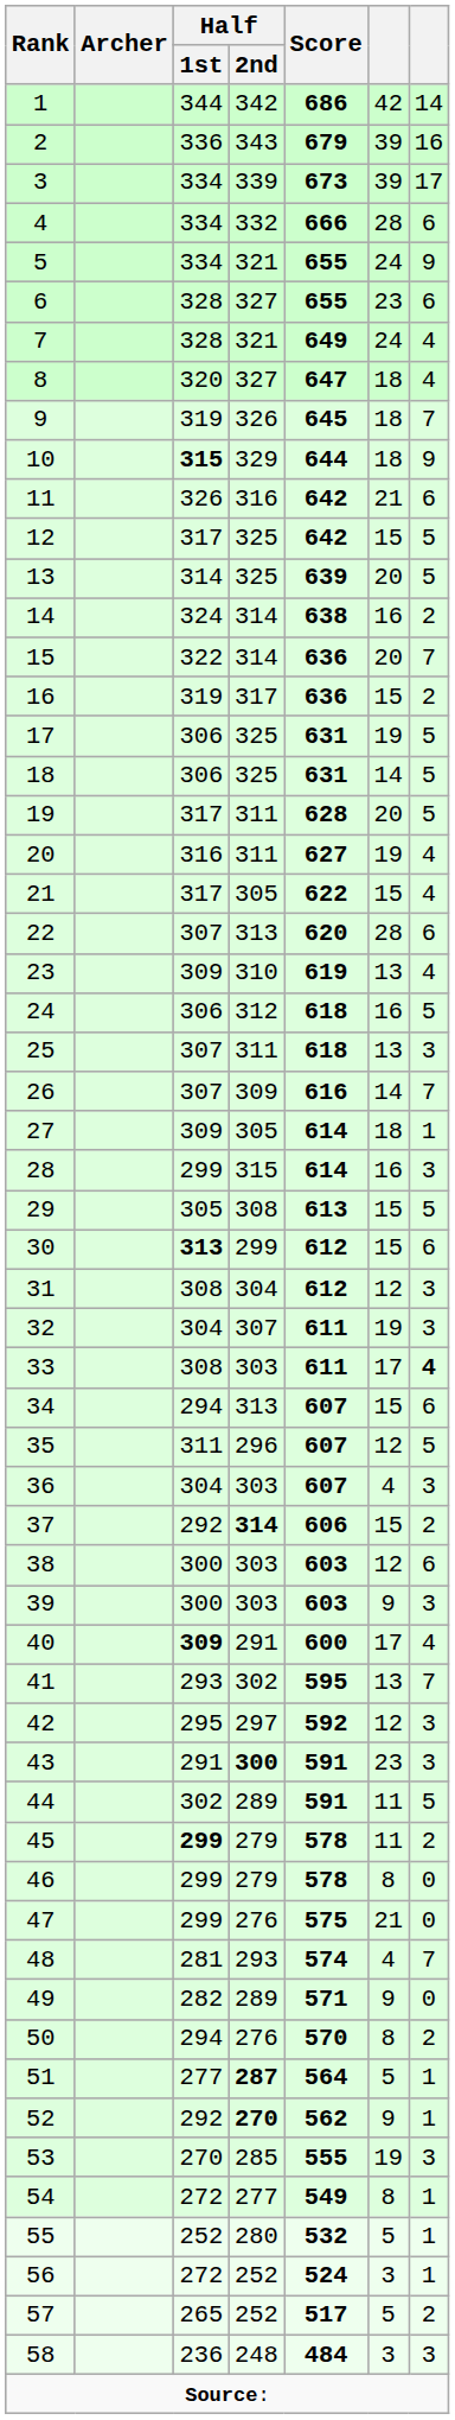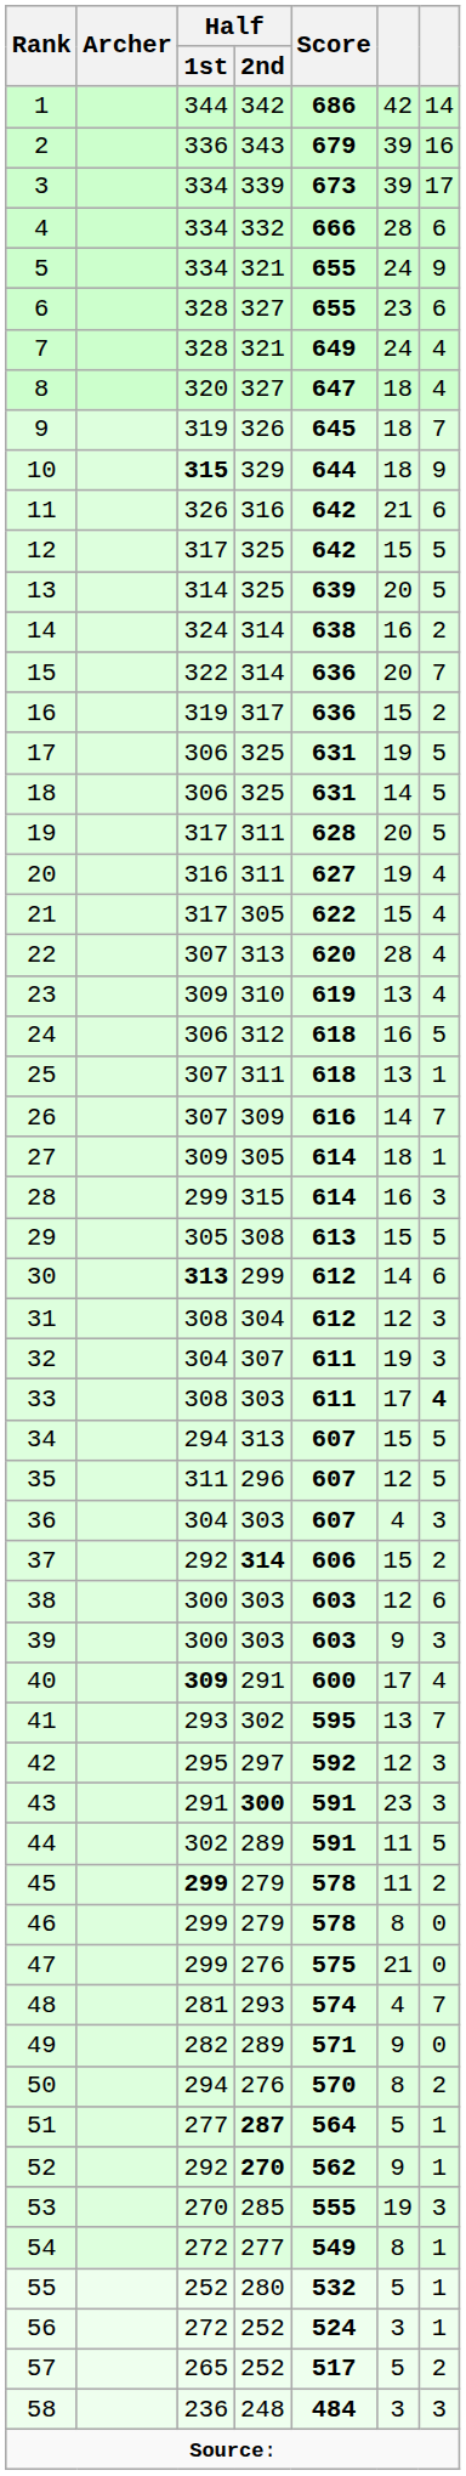22 | column 7: 6 -> 4
25 | column 7: 3 -> 1
30 | column 6: 15 -> 14
34 | column 7: 6 -> 5
